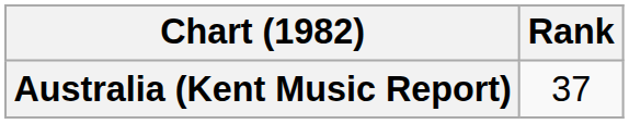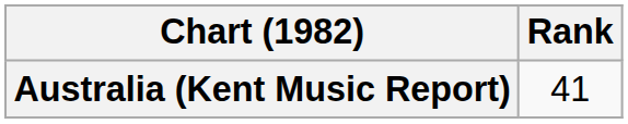Australia (Kent Music Report) | Rank: 37 -> 41
